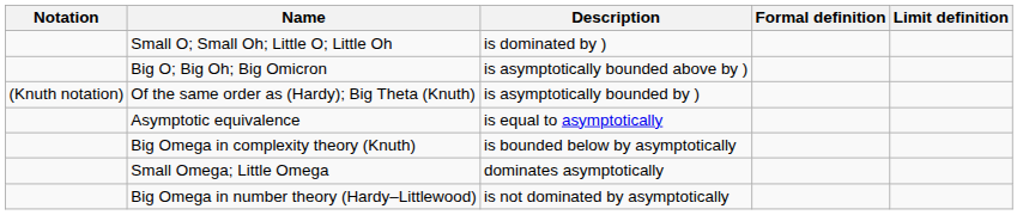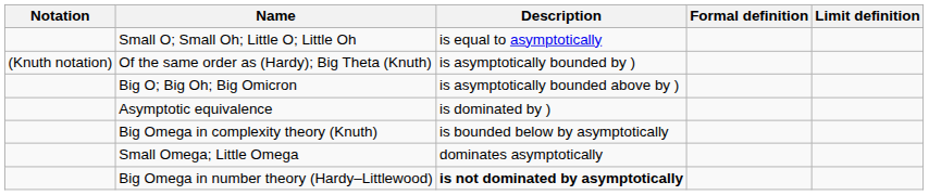Small O; Small Oh; Little O; Little Oh | Description: is dominated by ) -> is equal to asymptotically
rows swapped: Big O; Big Oh; Big Omicron <-> Of the same order as (Hardy); Big Theta (Knuth)
Asymptotic equivalence | Description: is equal to asymptotically -> is dominated by )
Big Omega in number theory (Hardy–Littlewood) | Description: normal -> bold
